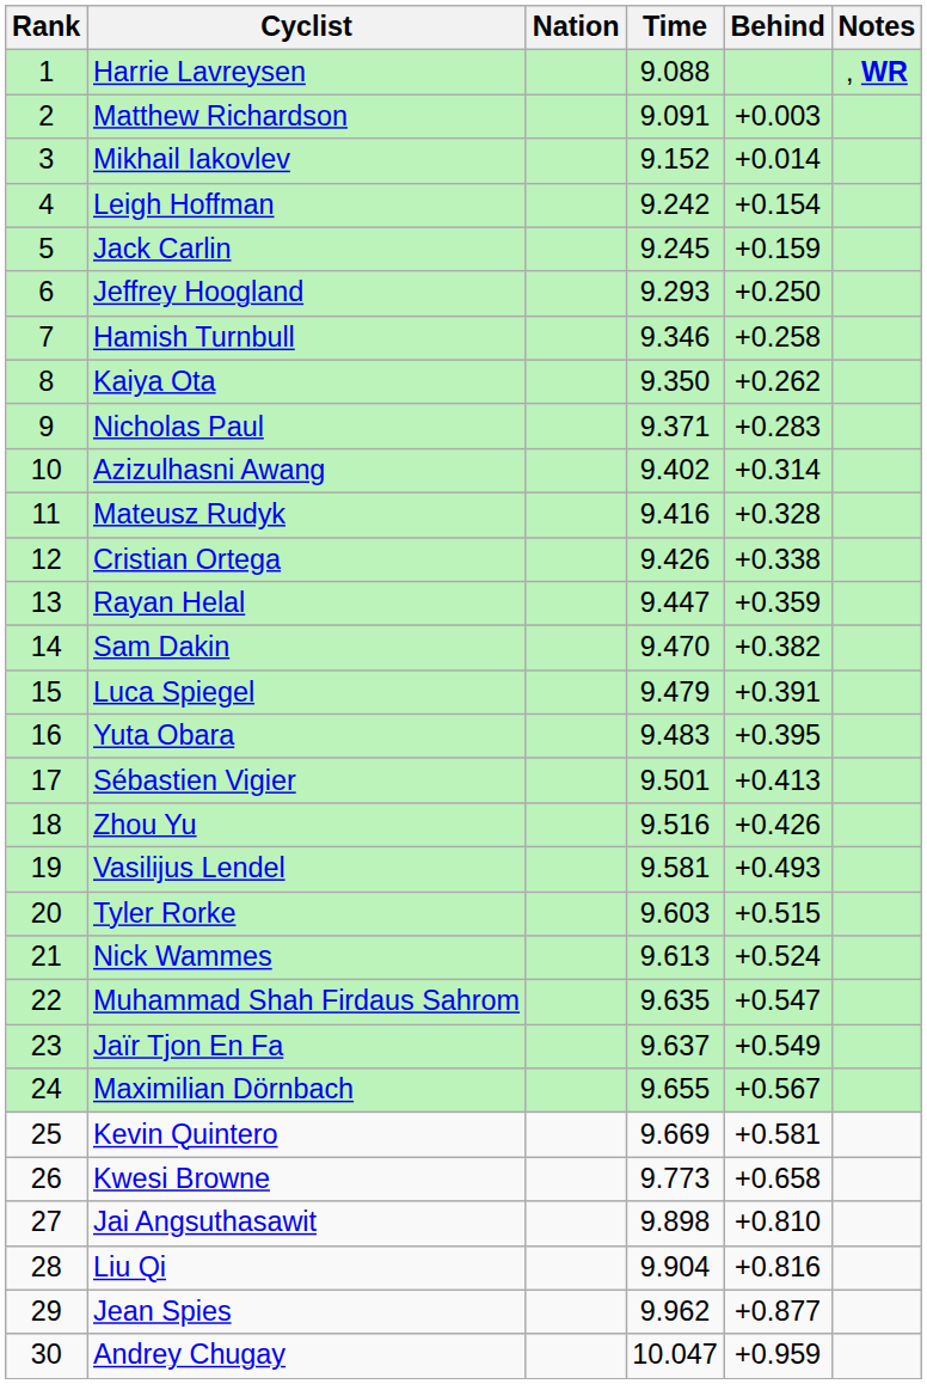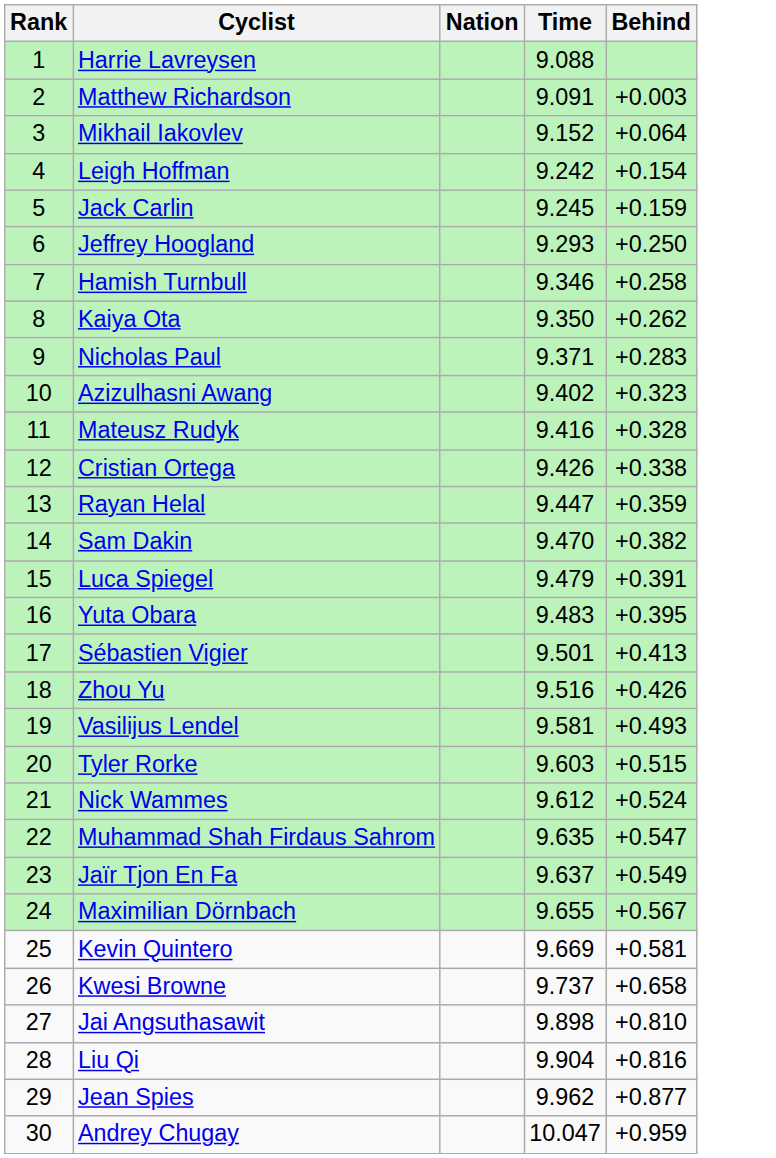- column: Notes | , WR
Mikhail Iakovlev | Behind: +0.014 -> +0.064
Azizulhasni Awang | Behind: +0.314 -> +0.323
Nick Wammes | Time: 9.613 -> 9.612
Kwesi Browne | Time: 9.773 -> 9.737
